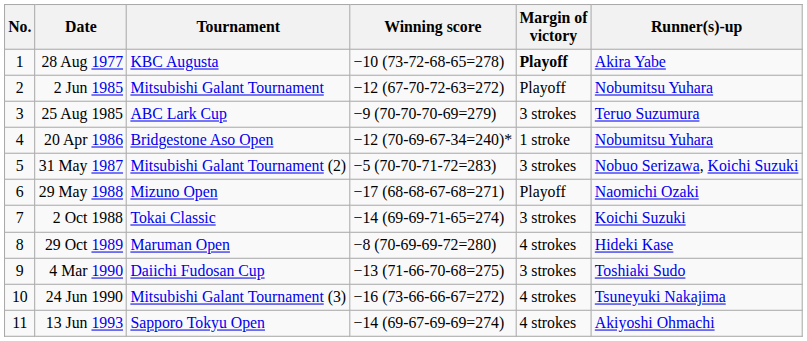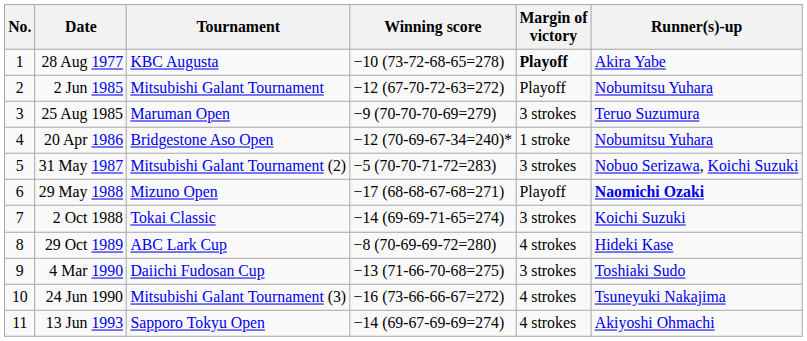25 Aug 1985 | Tournament: ABC Lark Cup -> Maruman Open
29 May 1988 | Runner(s)-up: normal -> bold
29 Oct 1989 | Tournament: Maruman Open -> ABC Lark Cup
